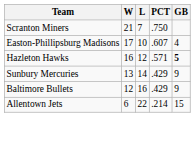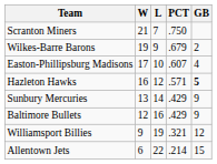+ row: Wilkes-Barre Barons | 19 | 9 | .679 | 2
+ row: Williamsport Billies | 9 | 19 | .321 | 12
